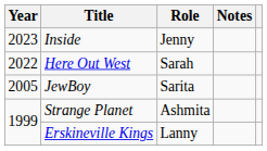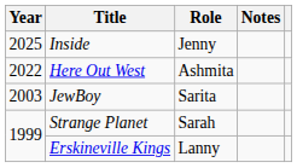Inside | Year: 2023 -> 2025
Here Out West | Role: Sarah -> Ashmita
JewBoy | Year: 2005 -> 2003
Strange Planet | Role: Ashmita -> Sarah
